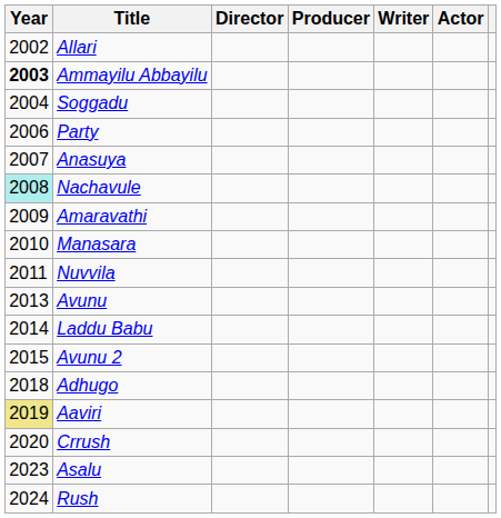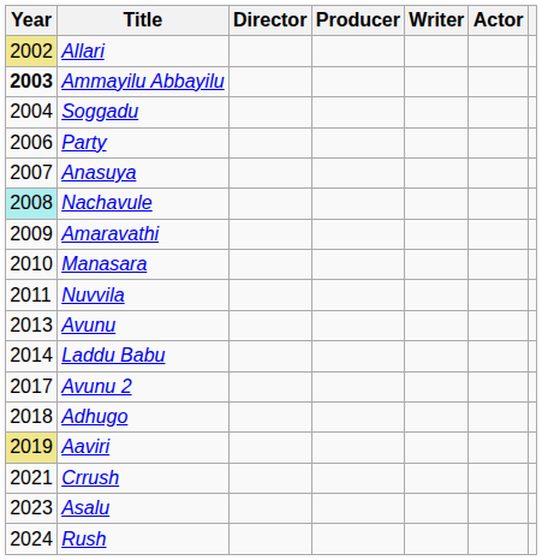Allari | Year: no background -> khaki background
Avunu 2 | Year: 2015 -> 2017
Crrush | Year: 2020 -> 2021
